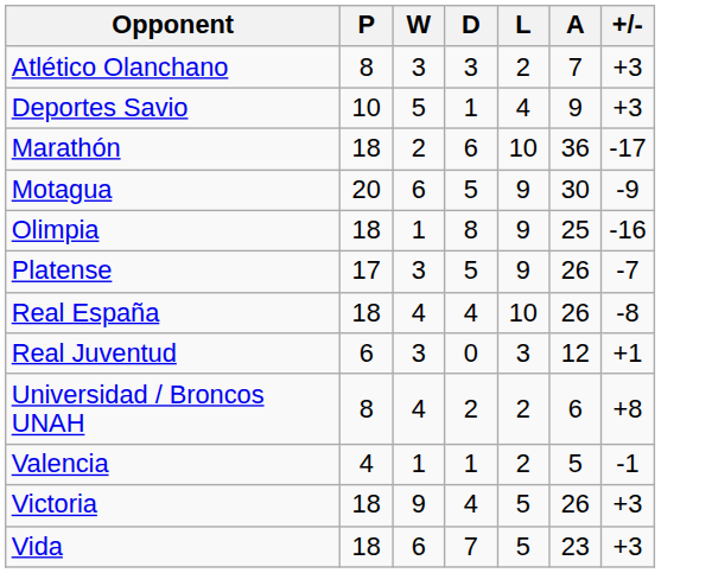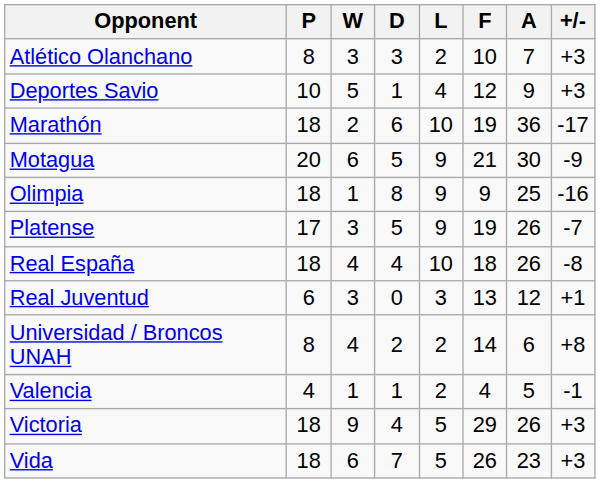+ column: F | 10 | 12 | 19 | 21 | 9 | 19 | 18 | 13 | 14 | 4 | 29 | 26
